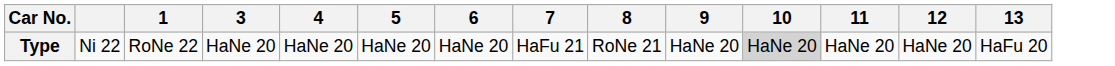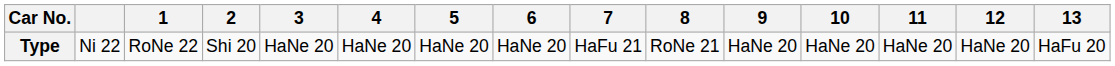+ column: 2 | Shi 20
Type | 10: lightgrey background -> no background
